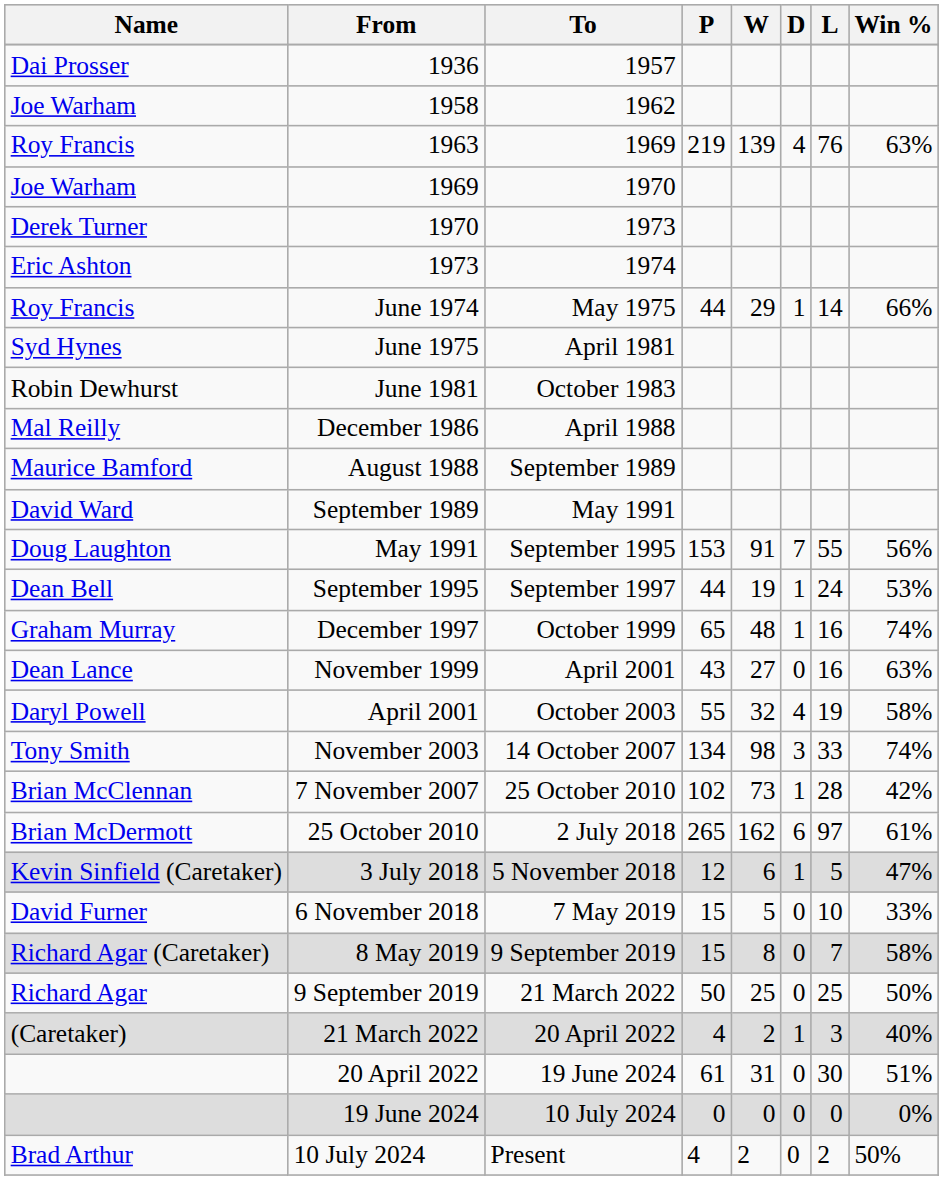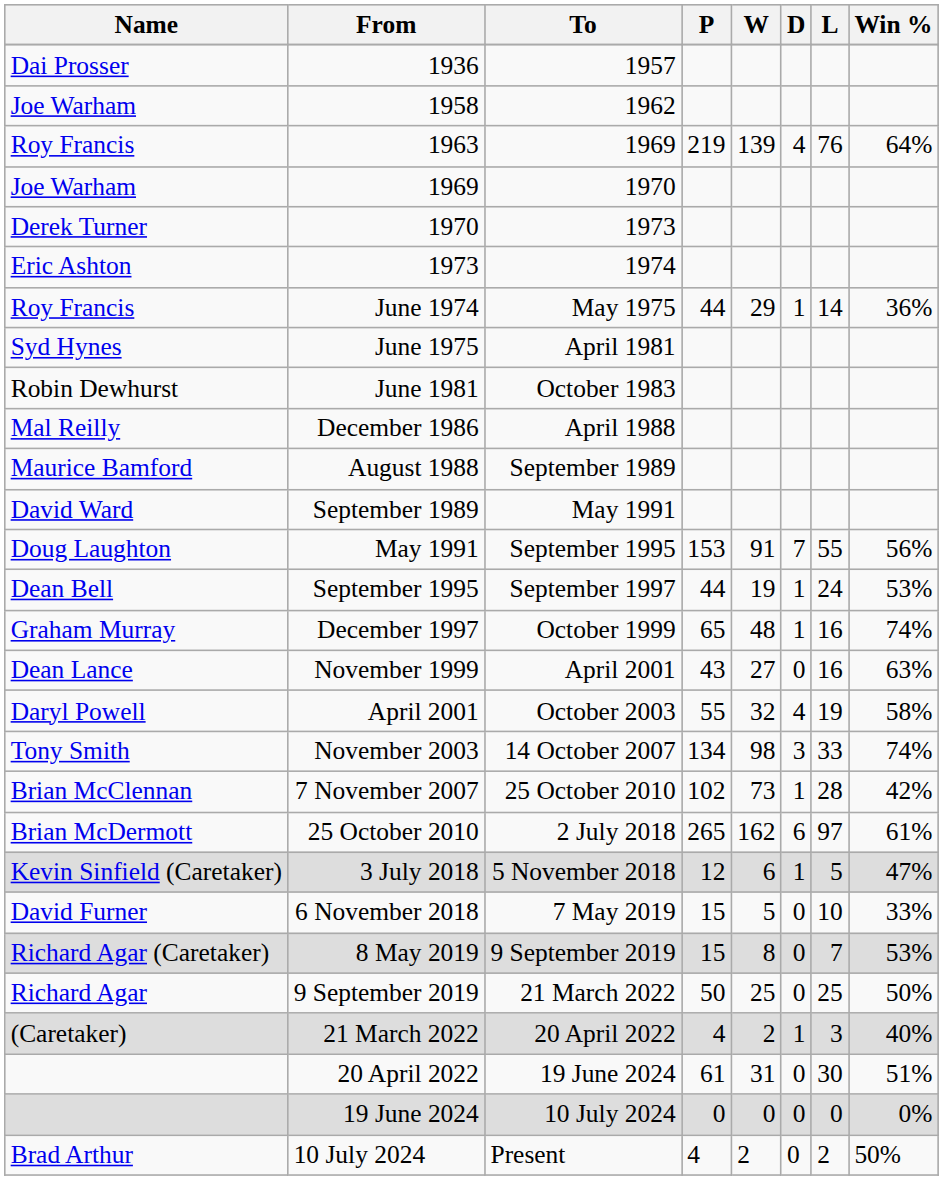1963 | Win %: 63% -> 64%
June 1974 | Win %: 66% -> 36%
8 May 2019 | Win %: 58% -> 53%
